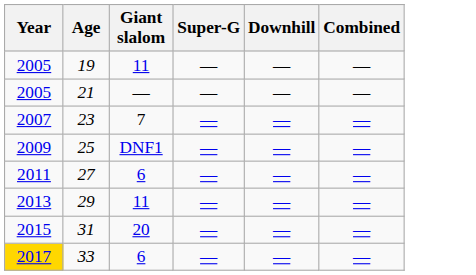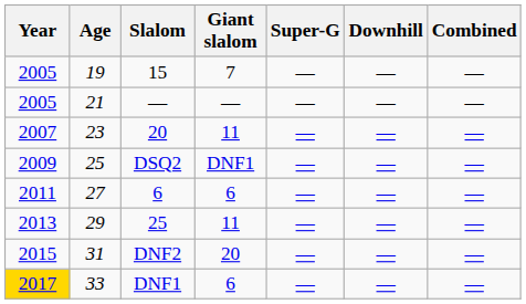+ column: Slalom | 15 | — | 20 | DSQ2 | 6 | 25 | DNF2 | DNF1
19 | Giant slalom: 11 -> 7
23 | Giant slalom: 7 -> 11
